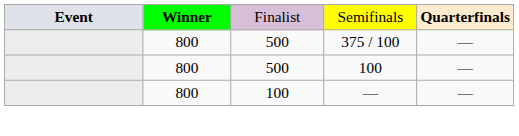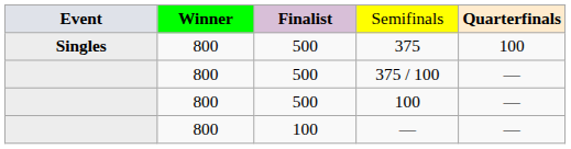Semifinals | column 3: normal -> bold
+ row: Singles | 800 | 500 | 375 | 100
